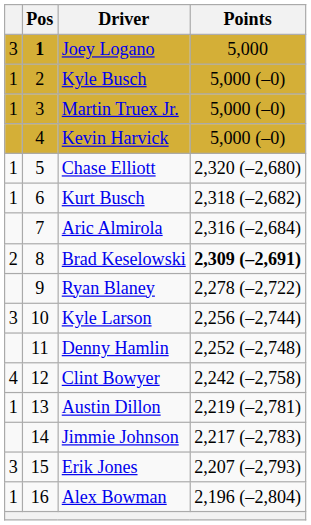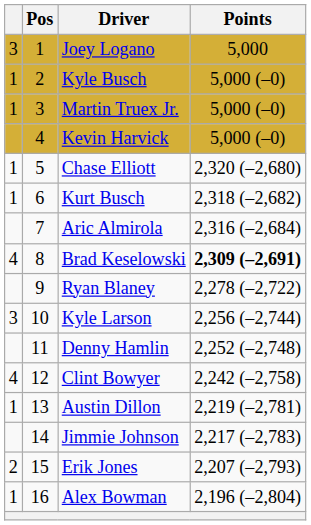Joey Logano | Pos: bold -> normal
Brad Keselowski | column 1: 2 -> 4
Erik Jones | column 1: 3 -> 2
